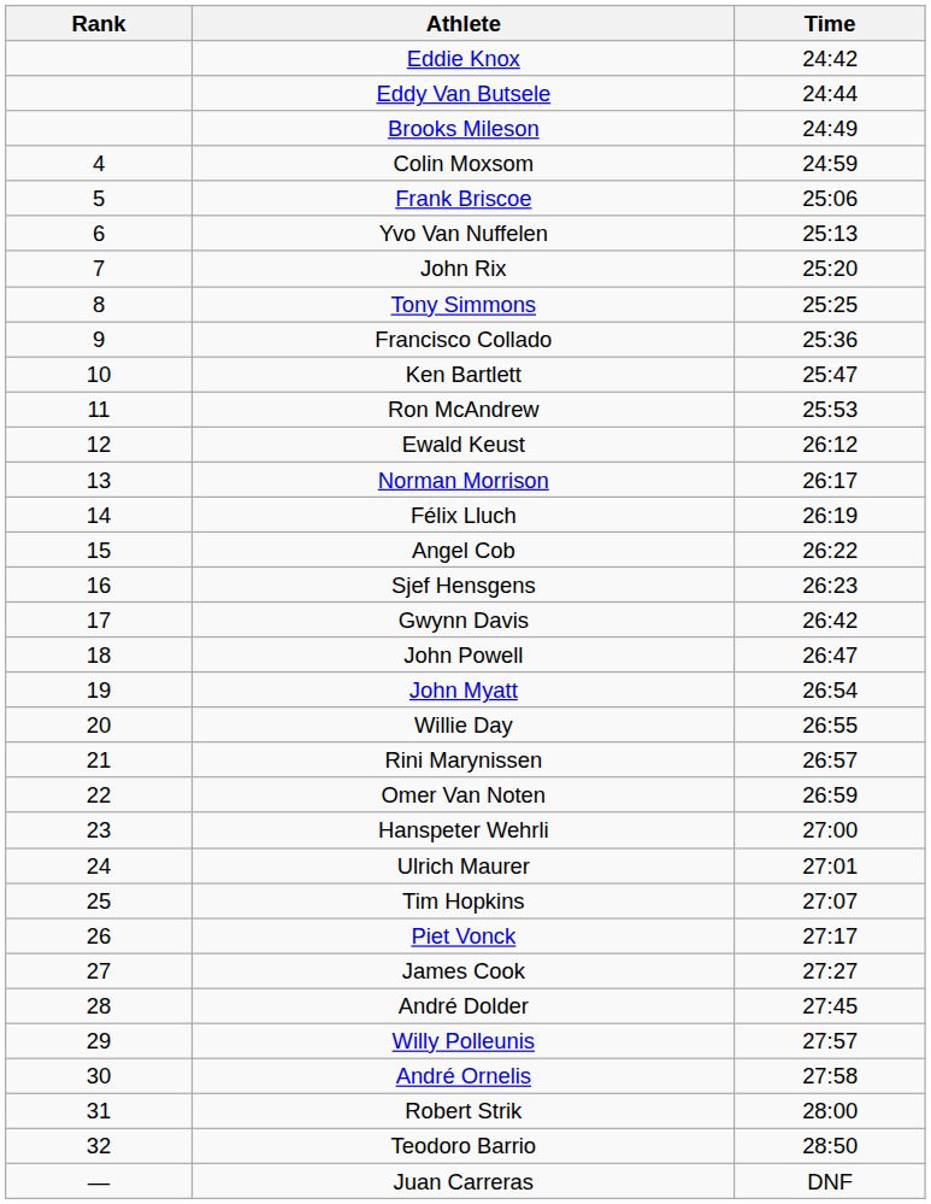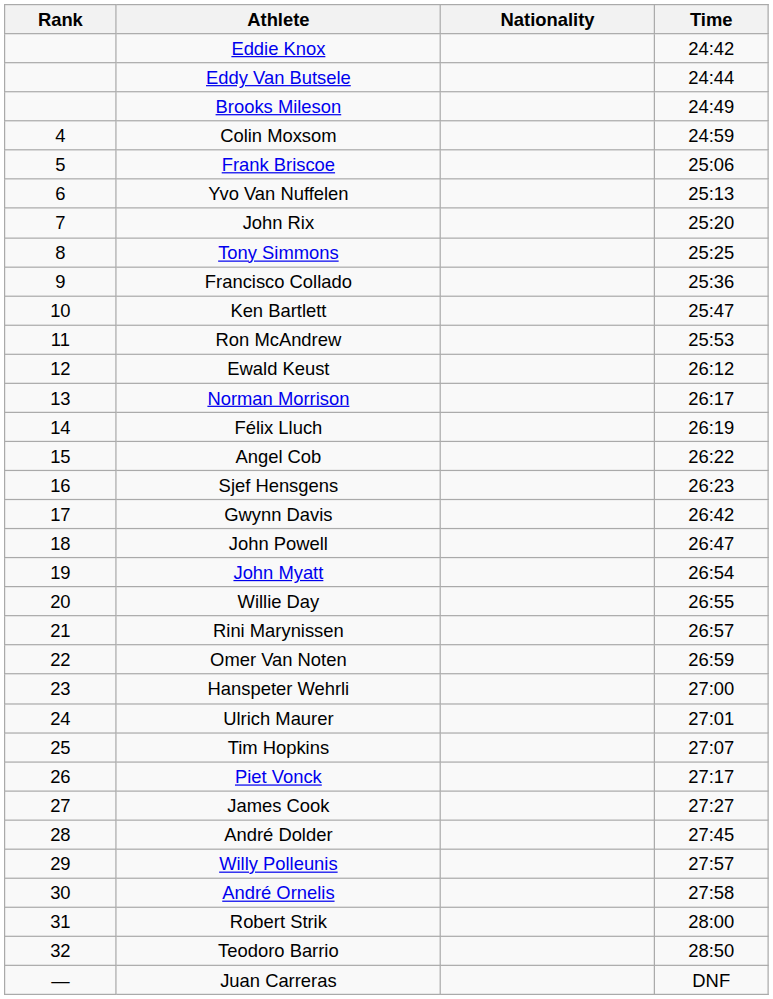+ column: Nationality
